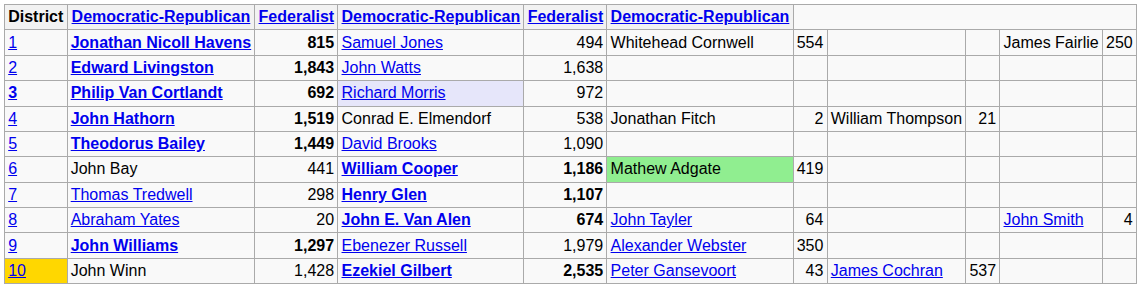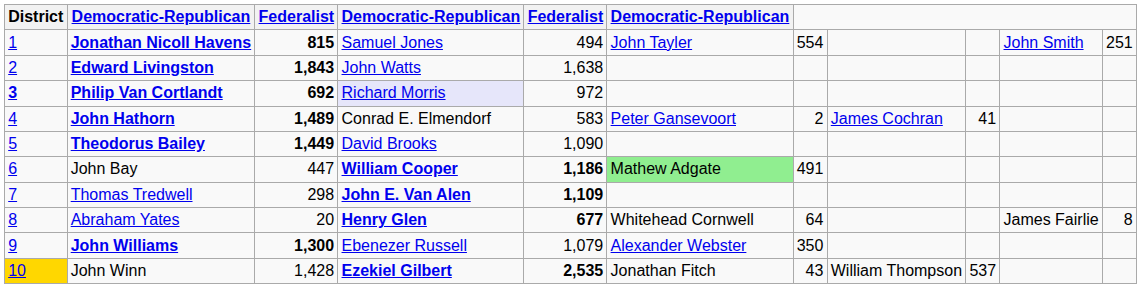Jonathan Nicoll Havens | column 6: Whitehead Cornwell -> John Tayler
Jonathan Nicoll Havens | column 10: James Fairlie -> John Smith
Jonathan Nicoll Havens | column 11: 250 -> 251
John Hathorn | column 3: 1,519 -> 1,489
John Hathorn | column 5: 538 -> 583
John Hathorn | column 6: Jonathan Fitch -> Peter Gansevoort
John Hathorn | column 8: William Thompson -> James Cochran
John Hathorn | column 9: 21 -> 41
John Bay | column 3: 441 -> 447
John Bay | column 7: 419 -> 491
Thomas Tredwell | column 4: Henry Glen -> John E. Van Alen
Thomas Tredwell | column 5: 1,107 -> 1,109
Abraham Yates | column 4: John E. Van Alen -> Henry Glen
Abraham Yates | column 5: 674 -> 677
Abraham Yates | column 6: John Tayler -> Whitehead Cornwell
Abraham Yates | column 10: John Smith -> James Fairlie
Abraham Yates | column 11: 4 -> 8
John Williams | column 3: 1,297 -> 1,300
John Williams | column 5: 1,979 -> 1,079
John Winn | column 6: Peter Gansevoort -> Jonathan Fitch
John Winn | column 8: James Cochran -> William Thompson
